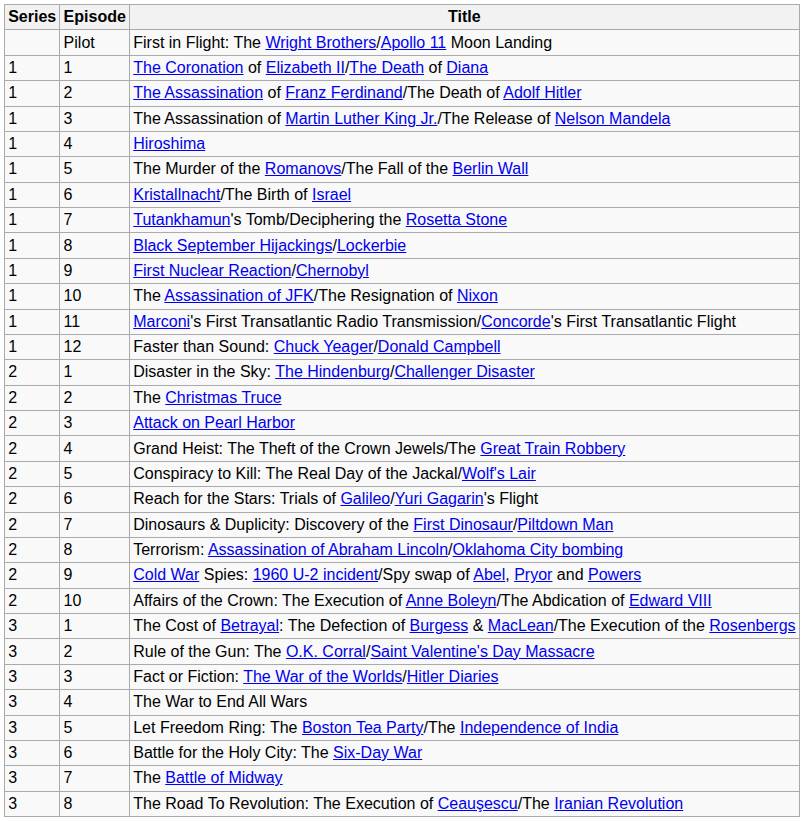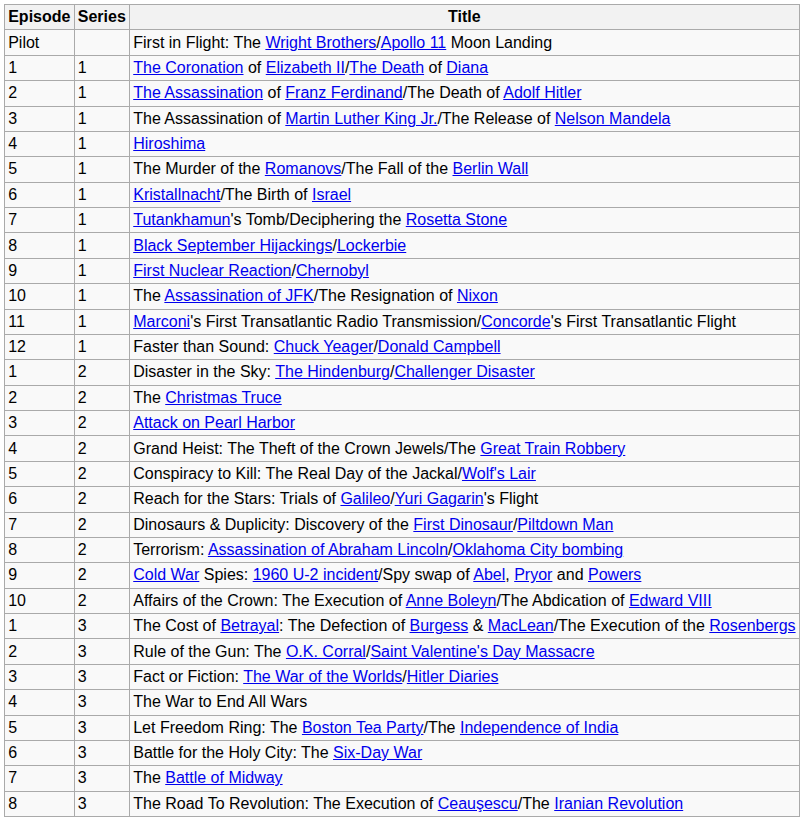columns swapped: Series <-> Episode
